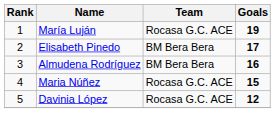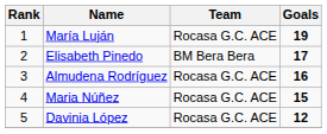Almudena Rodríguez | Team: BM Bera Bera -> Rocasa G.C. ACE
